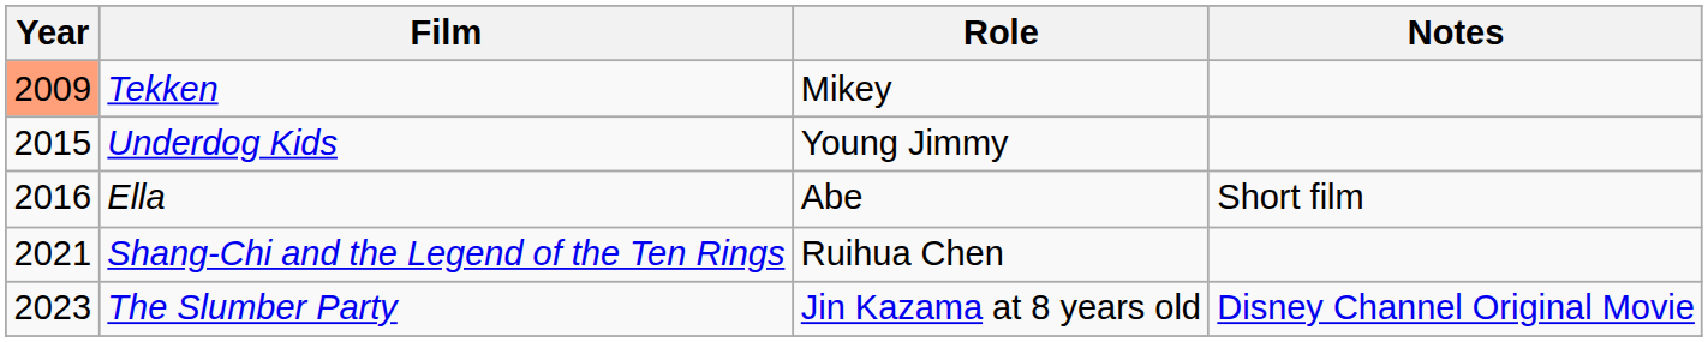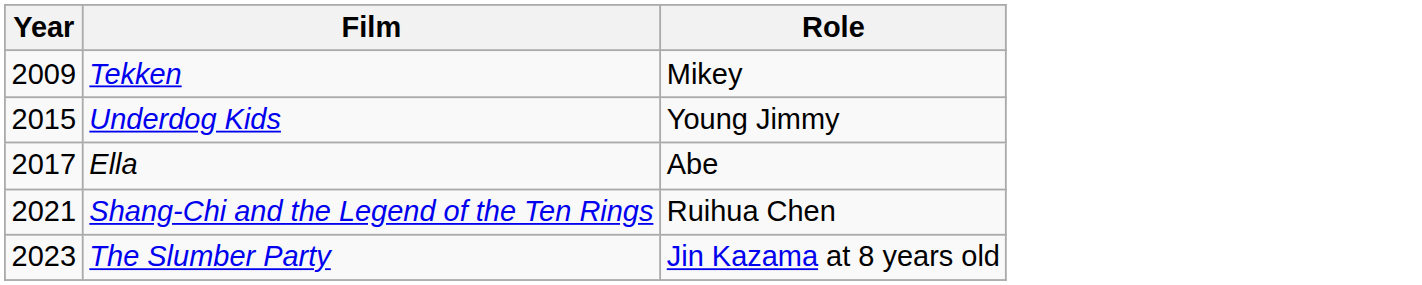- column: Notes | Short film | Disney Channel Original Movie
Tekken | Year: lightsalmon background -> no background
Ella | Year: 2016 -> 2017
